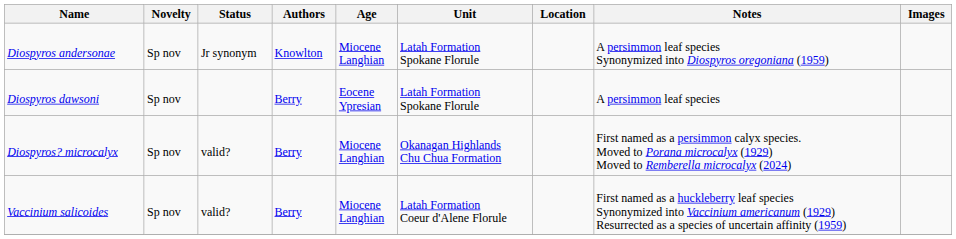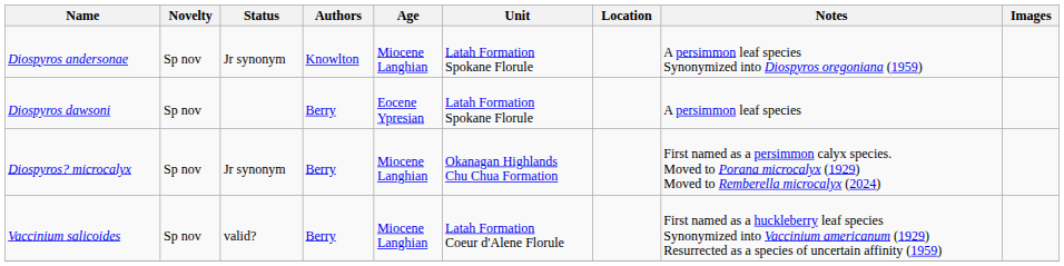Diospyros? microcalyx | Status: valid? -> Jr synonym
